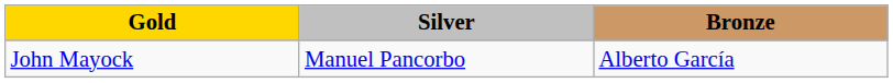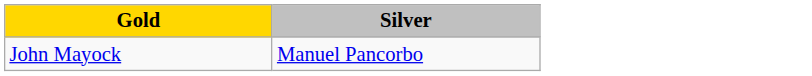- column: Bronze | Alberto García
